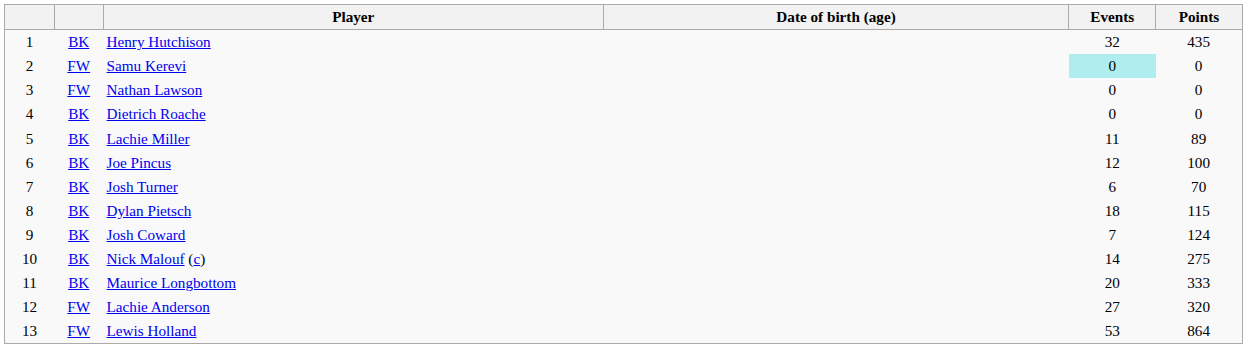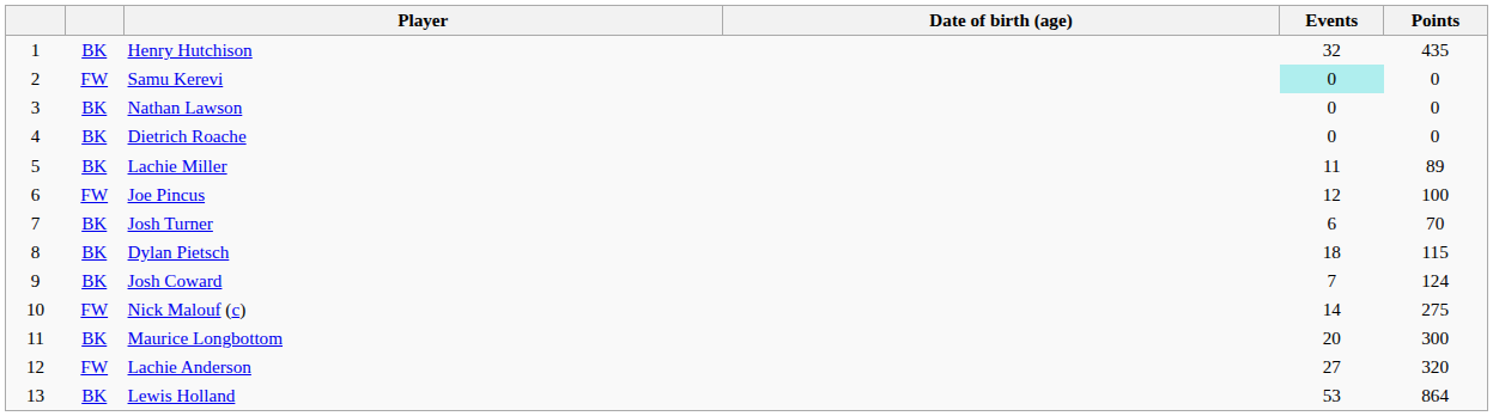Nathan Lawson | column 2: FW -> BK
Joe Pincus | column 2: BK -> FW
Nick Malouf (c) | column 2: BK -> FW
Maurice Longbottom | Points: 333 -> 300
Lewis Holland | column 2: FW -> BK
